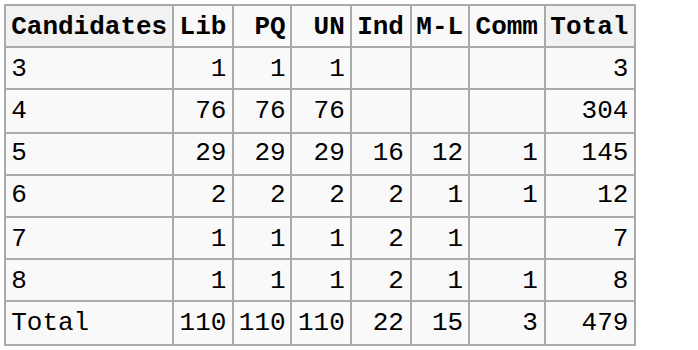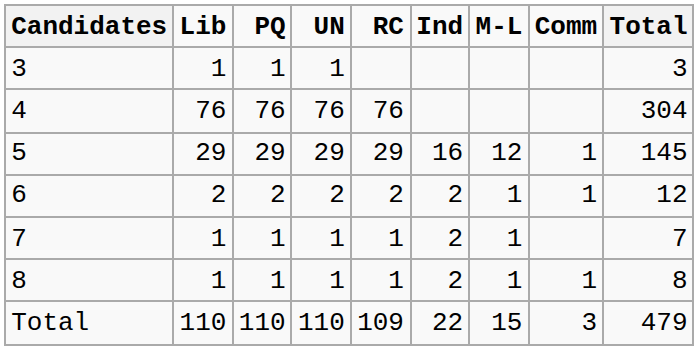+ column: RC | 76 | 29 | 2 | 1 | 1 | 109
